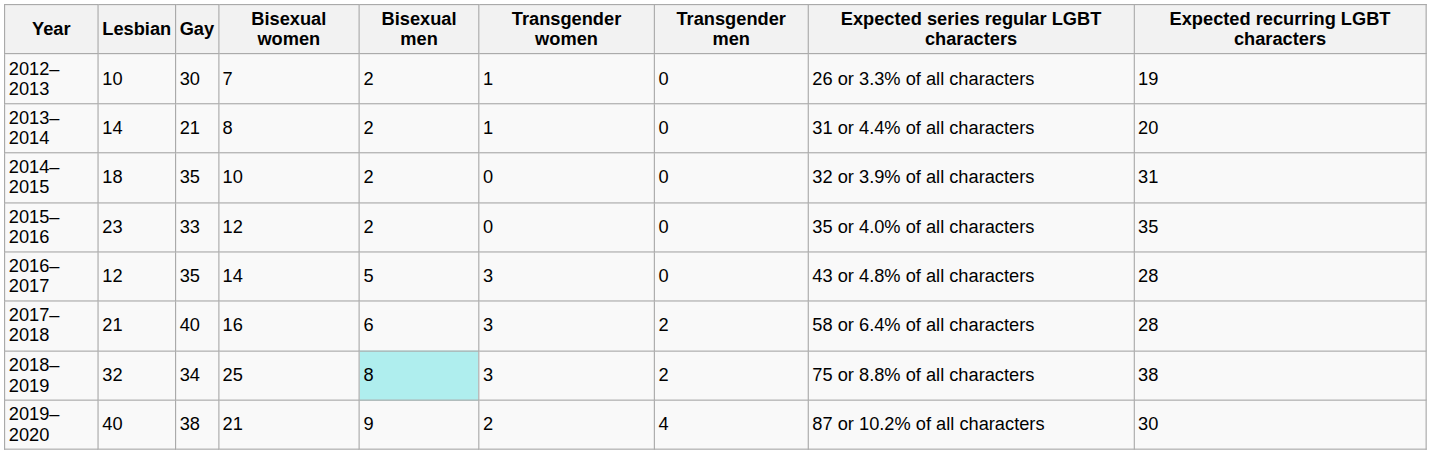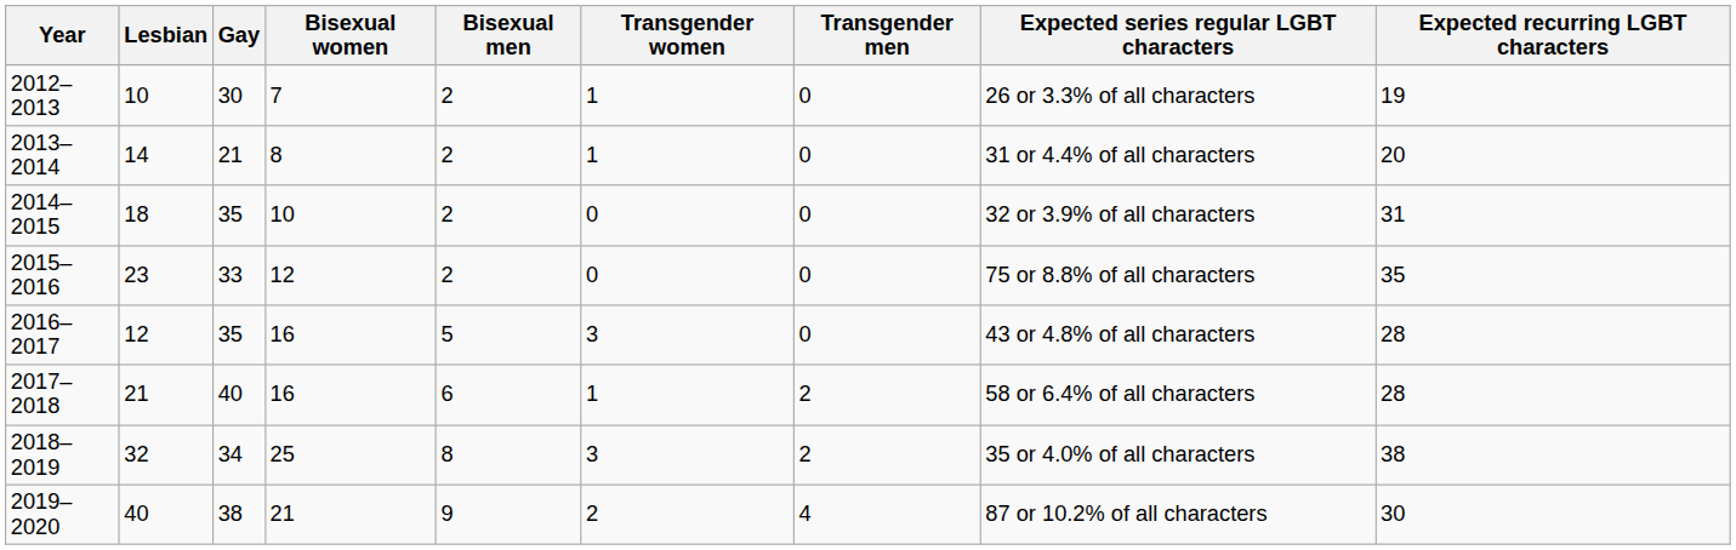2015–2016 | Expected series regular LGBT characters: 35 or 4.0% of all characters -> 75 or 8.8% of all characters
2016–2017 | Bisexual women: 14 -> 16
2017–2018 | Transgender women: 3 -> 1
2018–2019 | Bisexual men: paleturquoise background -> no background
2018–2019 | Expected series regular LGBT characters: 75 or 8.8% of all characters -> 35 or 4.0% of all characters
